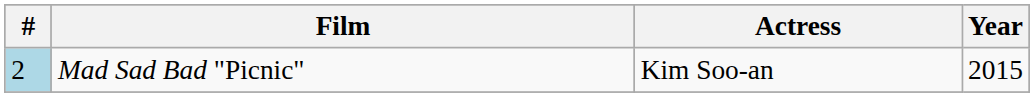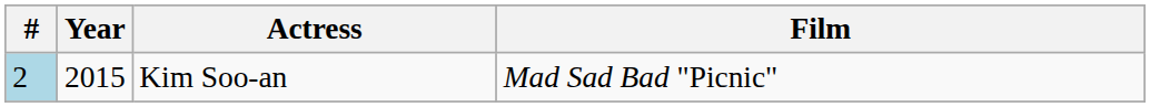columns swapped: Year <-> Film
